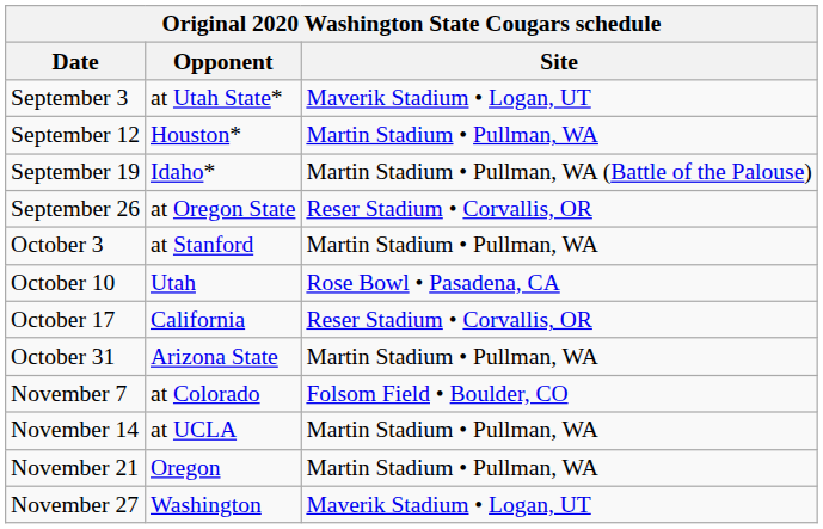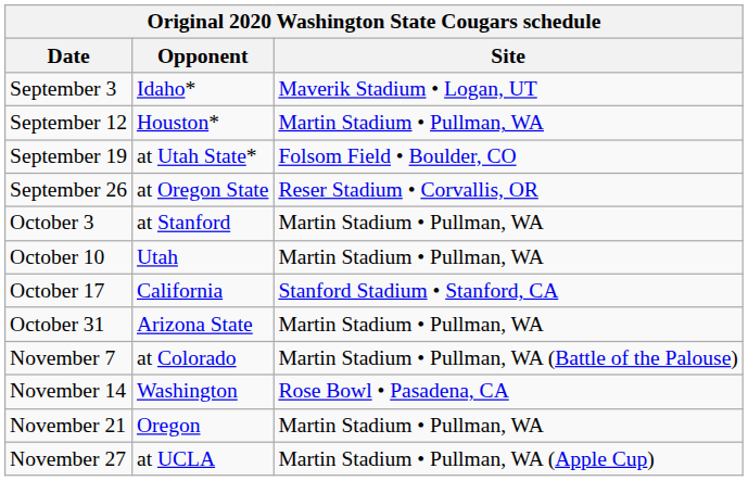September 3 | Opponent: at Utah State* -> Idaho*
September 19 | Opponent: Idaho* -> at Utah State*
September 19 | Site: Martin Stadium • Pullman, WA (Battle of the Palouse) -> Folsom Field • Boulder, CO
October 10 | Site: Rose Bowl • Pasadena, CA -> Martin Stadium • Pullman, WA
October 17 | Site: Reser Stadium • Corvallis, OR -> Stanford Stadium • Stanford, CA
November 7 | Site: Folsom Field • Boulder, CO -> Martin Stadium • Pullman, WA (Battle of the Palouse)
November 14 | Opponent: at UCLA -> Washington
November 14 | Site: Martin Stadium • Pullman, WA -> Rose Bowl • Pasadena, CA
November 27 | Opponent: Washington -> at UCLA
November 27 | Site: Maverik Stadium • Logan, UT -> Martin Stadium • Pullman, WA (Apple Cup)
